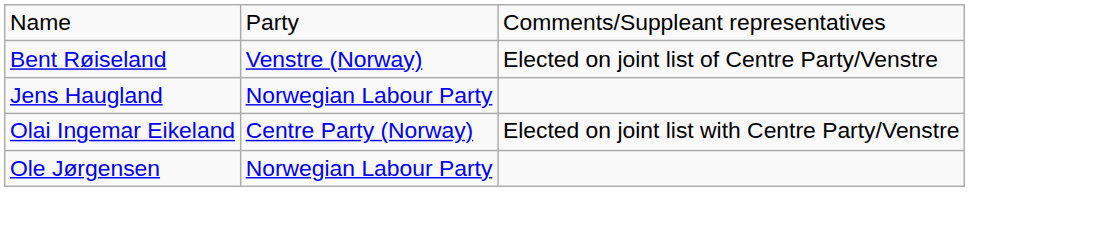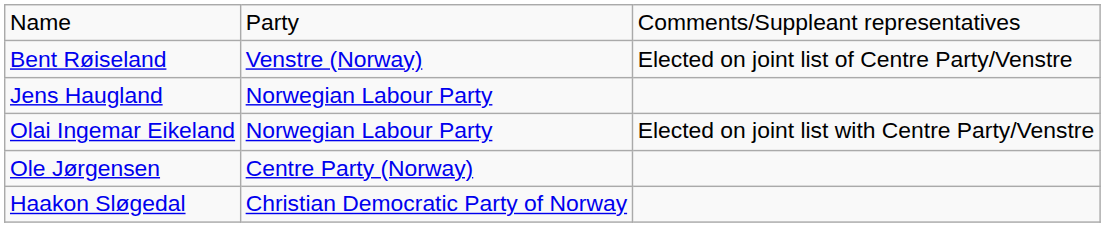Olai Ingemar Eikeland | column 2: Centre Party (Norway) -> Norwegian Labour Party
Ole Jørgensen | column 2: Norwegian Labour Party -> Centre Party (Norway)
+ row: Haakon Sløgedal | Christian Democratic Party of Norway
